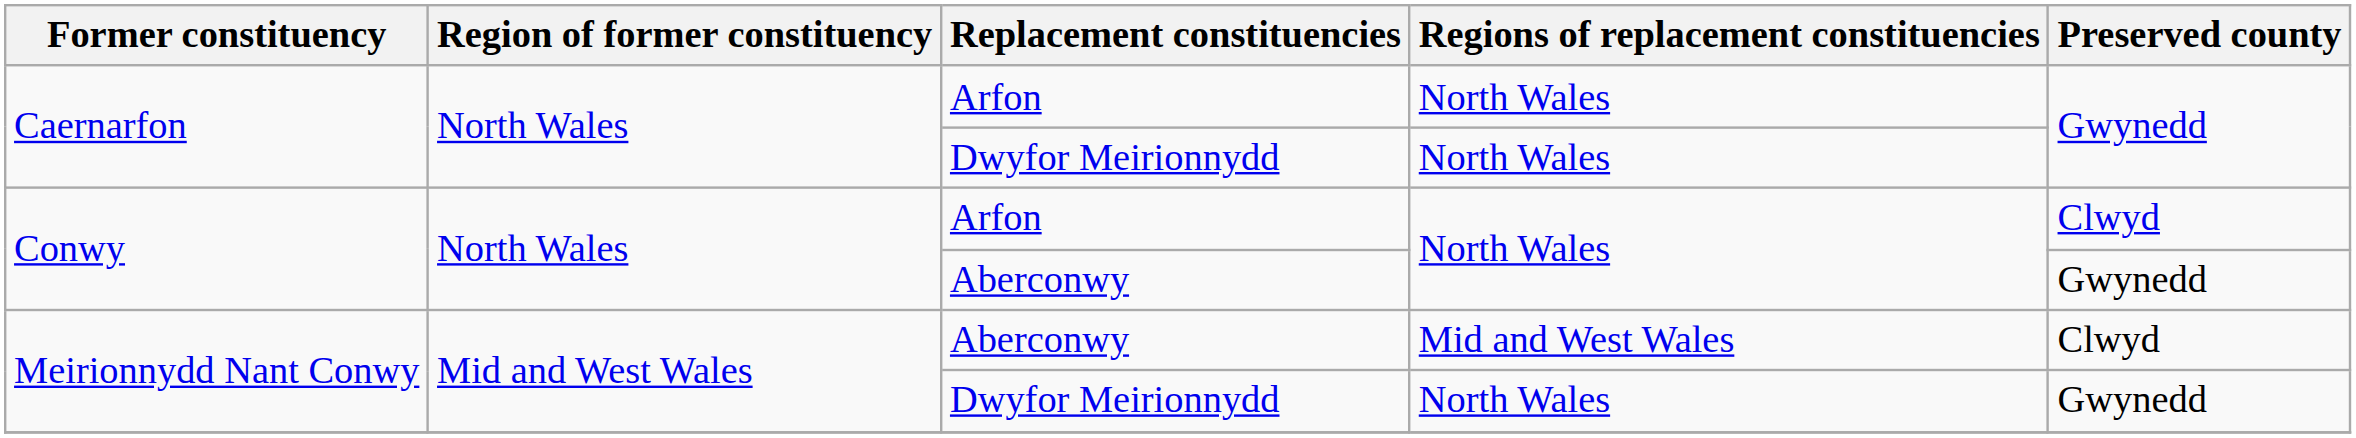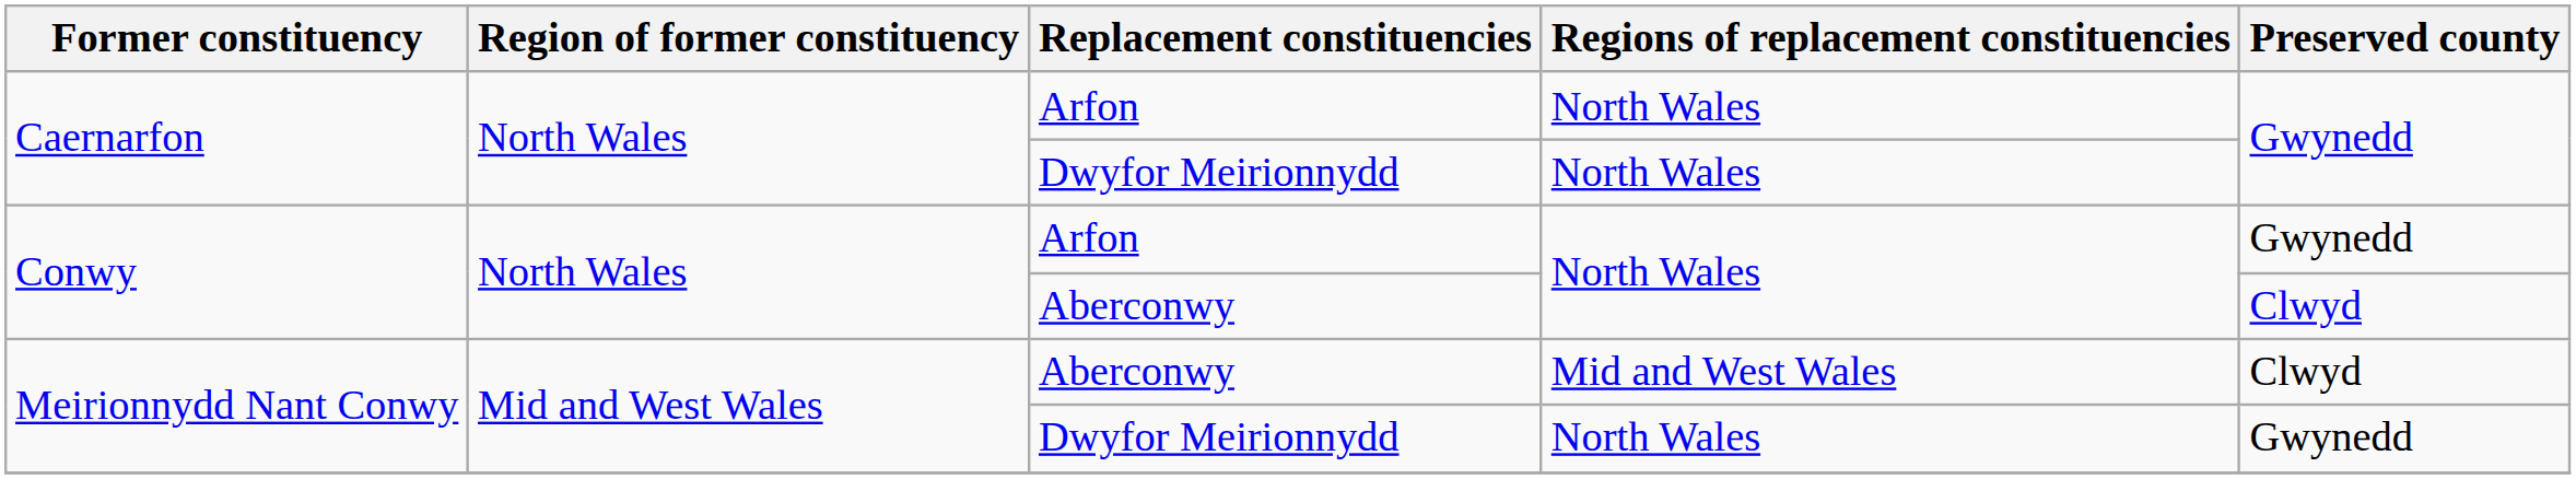Conwy / Arfon | Preserved county: Clwyd -> Gwynedd
Conwy / Aberconwy | Preserved county: Gwynedd -> Clwyd
